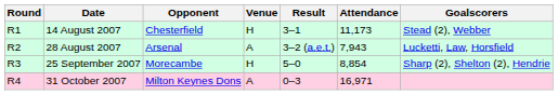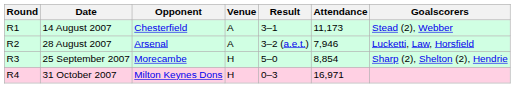14 August 2007 | Venue: H -> A
28 August 2007 | Attendance: 7,943 -> 7,946
31 October 2007 | Venue: A -> H
